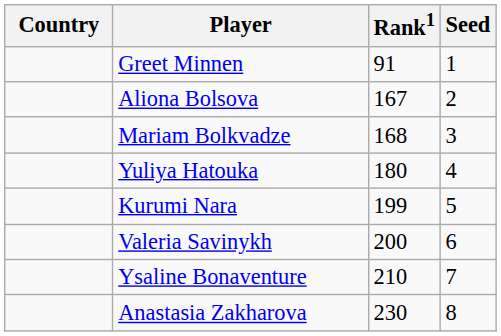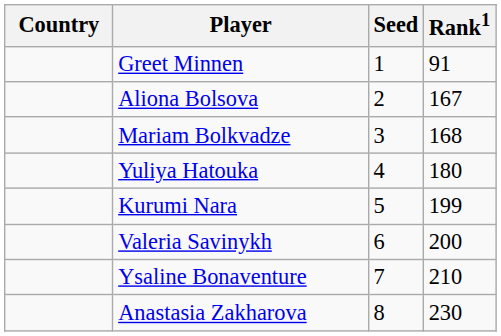columns swapped: Rank1 <-> Seed
